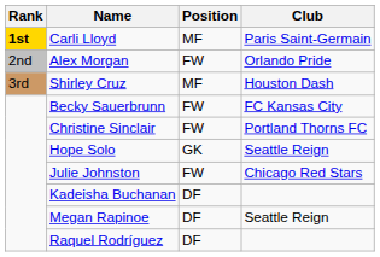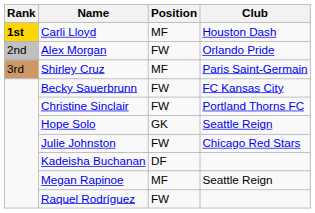Carli Lloyd | Club: Paris Saint-Germain -> Houston Dash
Shirley Cruz | Club: Houston Dash -> Paris Saint-Germain
Megan Rapinoe | Position: DF -> MF
Raquel Rodríguez | Position: DF -> FW
